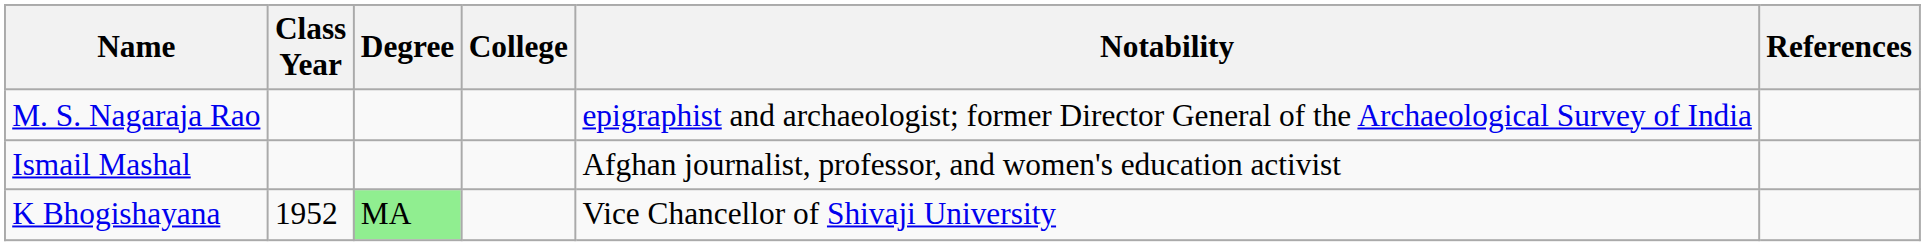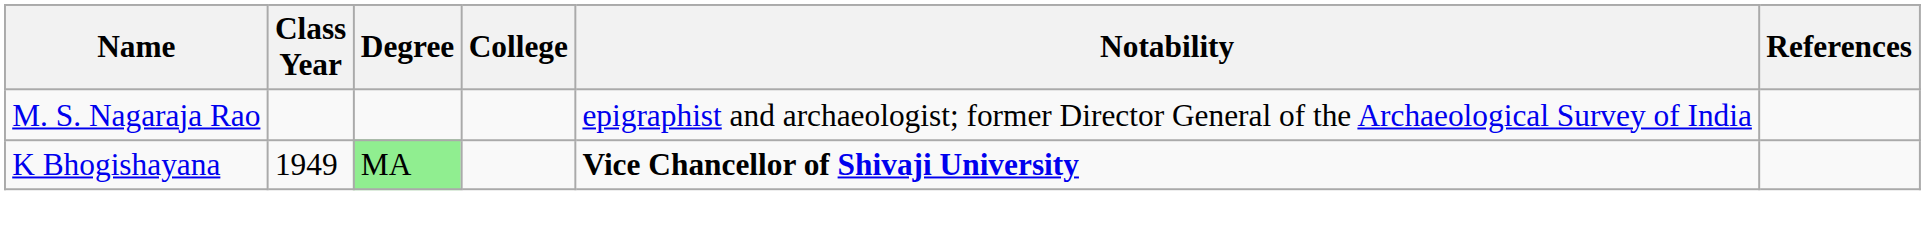- row: Ismail Mashal | Afghan journalist, professor, and women's education activist
K Bhogishayana | Class Year: 1952 -> 1949
K Bhogishayana | Notability: normal -> bold
